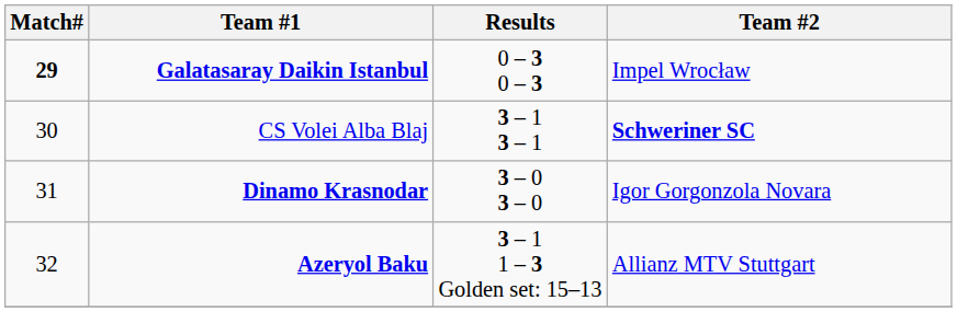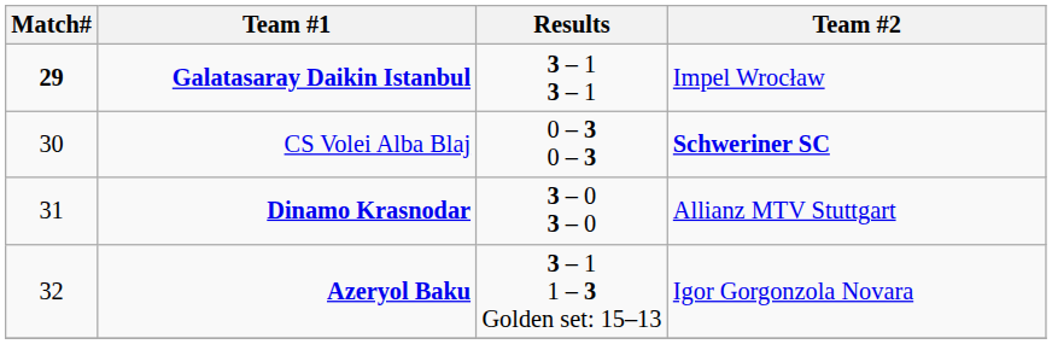Galatasaray Daikin Istanbul | Results: 0 – 3 0 – 3 -> 3 – 1 3 – 1
CS Volei Alba Blaj | Results: 3 – 1 3 – 1 -> 0 – 3 0 – 3
Dinamo Krasnodar | Team #2: Igor Gorgonzola Novara -> Allianz MTV Stuttgart
Azeryol Baku | Team #2: Allianz MTV Stuttgart -> Igor Gorgonzola Novara
